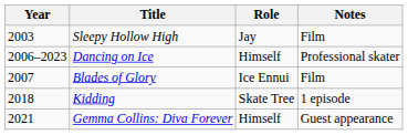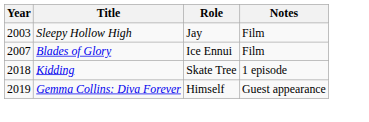- row: 2006–2023 | Dancing on Ice | Himself | Professional skater
Gemma Collins: Diva Forever | Year: 2021 -> 2019
